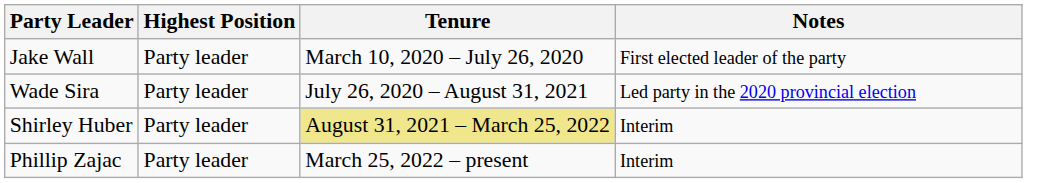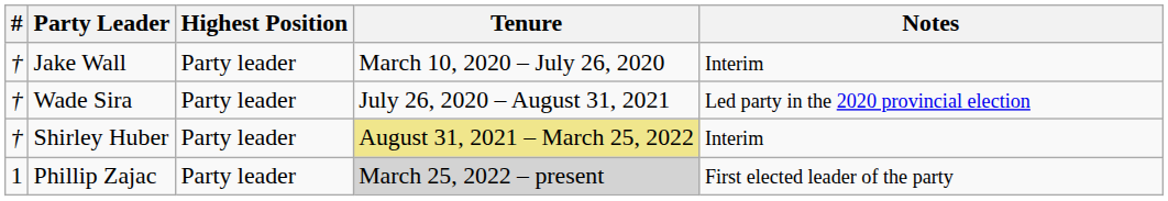+ column: # | † | † | † | 1
Jake Wall | Notes: First elected leader of the party -> Interim
Phillip Zajac | Tenure: no background -> lightgrey background
Phillip Zajac | Notes: Interim -> First elected leader of the party
